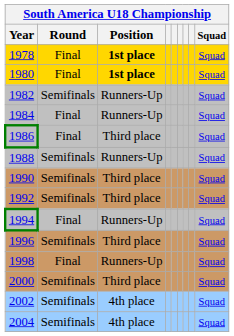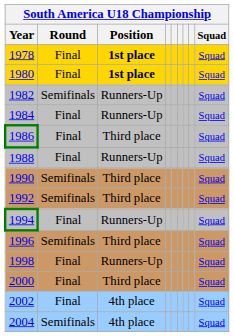1988 | Round: Semifinals -> Final
2000 | Round: Semifinals -> Final
2002 | Round: Semifinals -> Final
